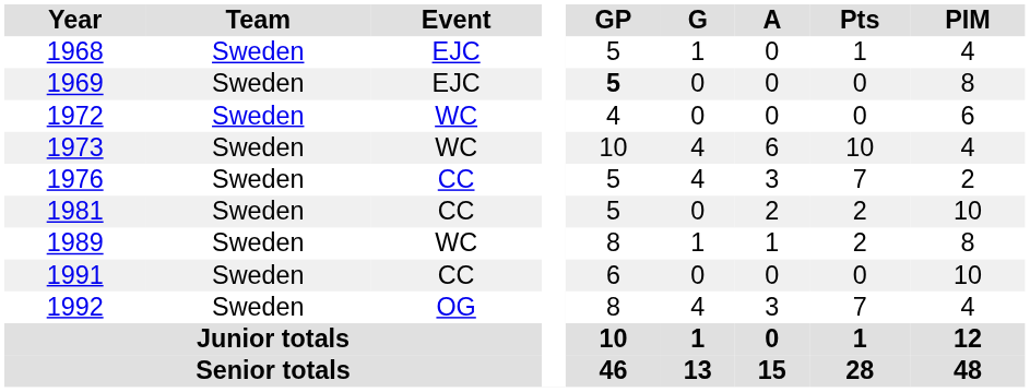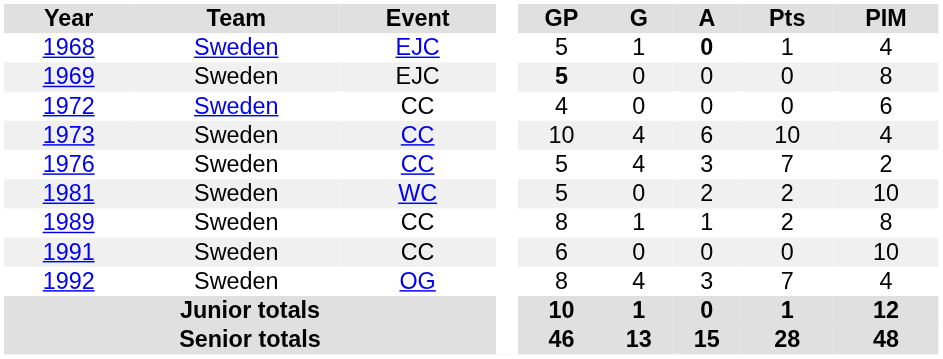1968 | A: normal -> bold
1972 | Event: WC -> CC
1973 | Event: WC -> CC
1981 | Event: CC -> WC
1989 | Event: WC -> CC
